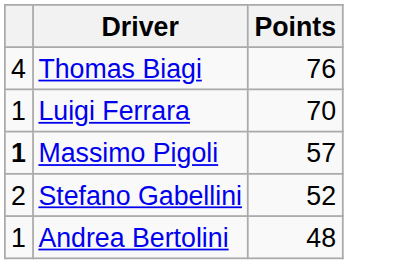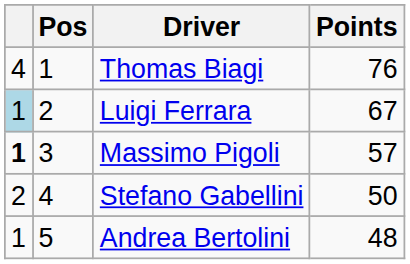+ column: Pos | 1 | 2 | 3 | 4 | 5
Luigi Ferrara | column 1: no background -> lightblue background
Luigi Ferrara | Points: 70 -> 67
Stefano Gabellini | Points: 52 -> 50
